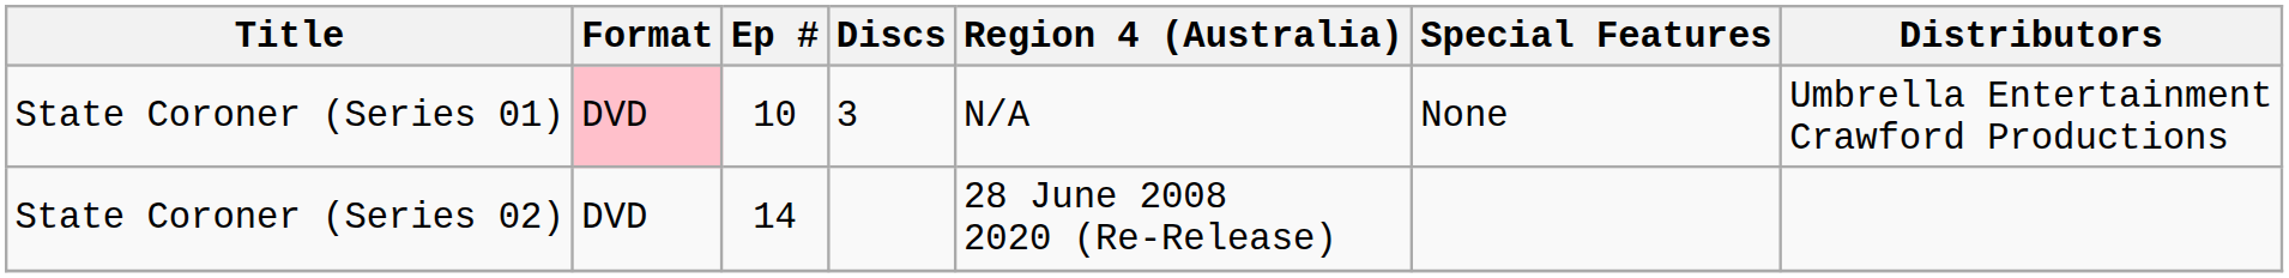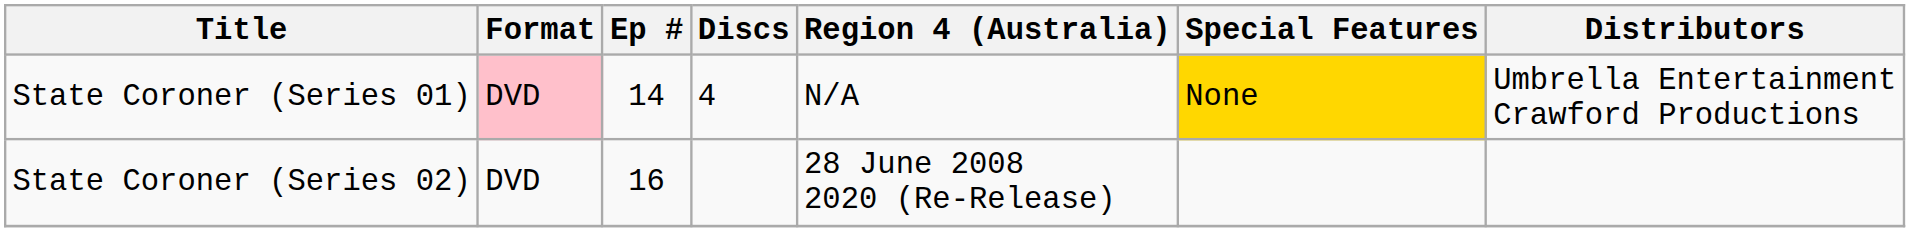State Coroner (Series 01) | Ep #: 10 -> 14
State Coroner (Series 01) | Discs: 3 -> 4
State Coroner (Series 01) | Special Features: no background -> gold background
State Coroner (Series 02) | Ep #: 14 -> 16
